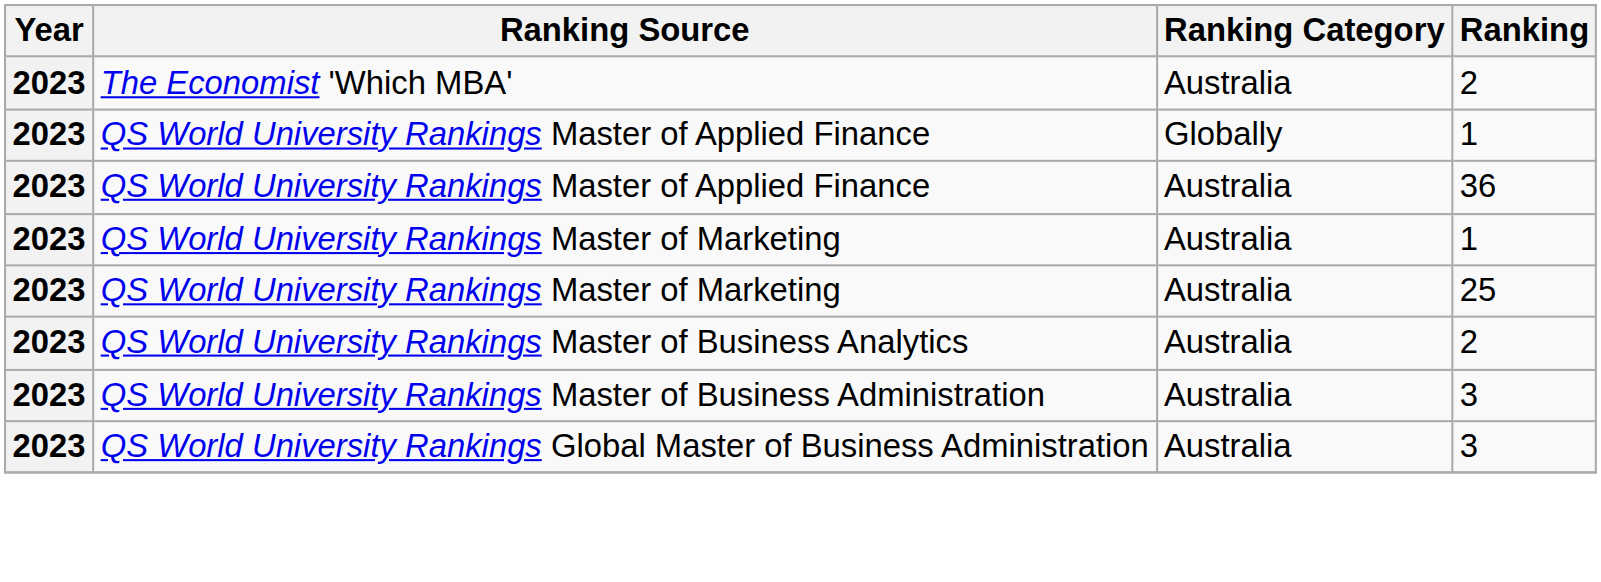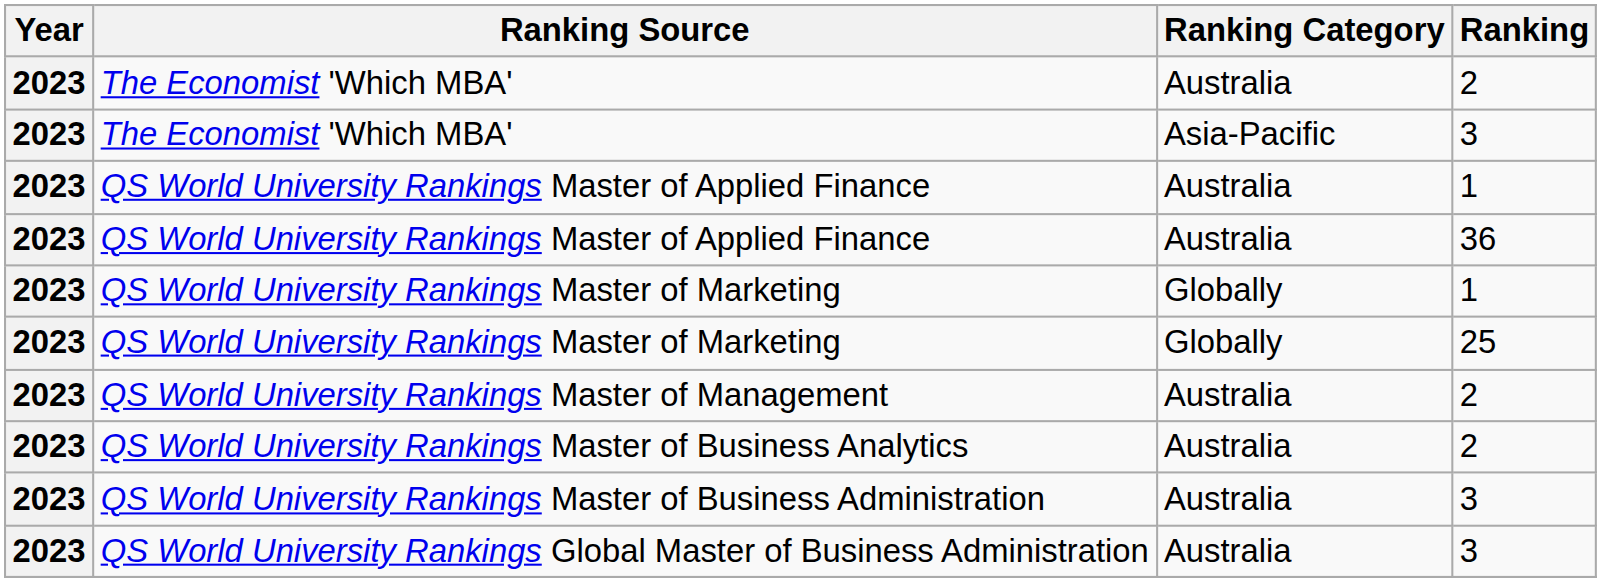+ row: 2023 | The Economist 'Which MBA' | Asia-Pacific | 3
QS World University Rankings Master of Applied Finance / 1 | Ranking Category: Globally -> Australia
QS World University Rankings Master of Marketing / 1 | Ranking Category: Australia -> Globally
QS World University Rankings Master of Marketing / 25 | Ranking Category: Australia -> Globally
+ row: 2023 | QS World University Rankings Master of Management | Australia | 2
